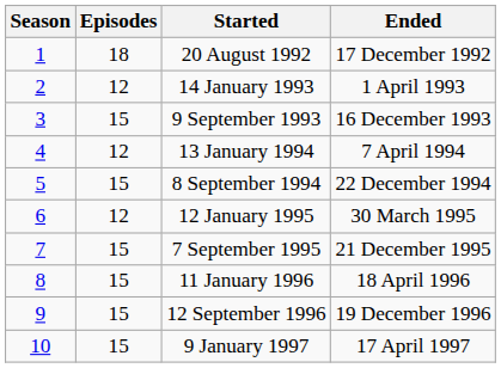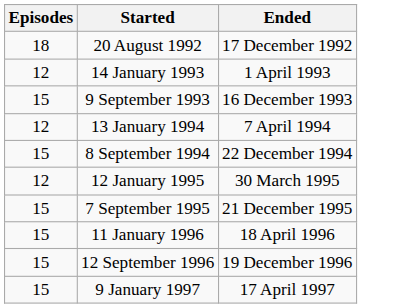- column: Season | 1 | 2 | 3 | 4 | 5 | 6 | 7 | 8 | 9 | 10
